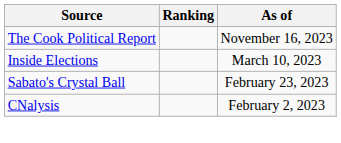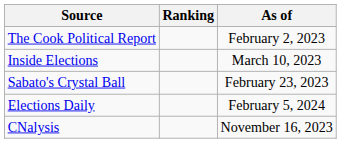The Cook Political Report | As of: November 16, 2023 -> February 2, 2023
+ row: Elections Daily | February 5, 2024
CNalysis | As of: February 2, 2023 -> November 16, 2023
